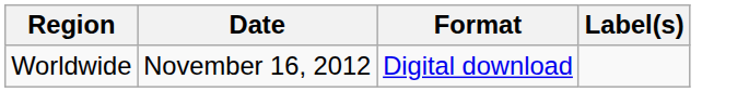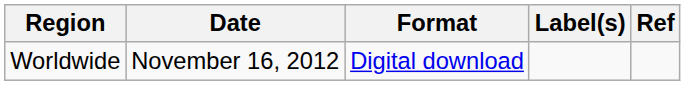+ column: Ref
